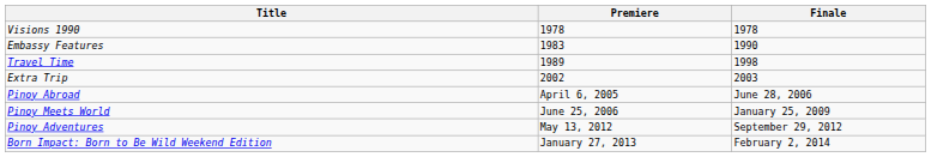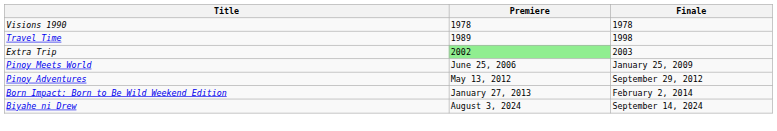- row: Embassy Features | 1983 | 1990
Extra Trip | Premiere: no background -> lightgreen background
- row: Pinoy Abroad | April 6, 2005 | June 28, 2006
+ row: Biyahe ni Drew | August 3, 2024 | September 14, 2024
